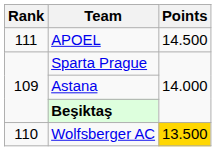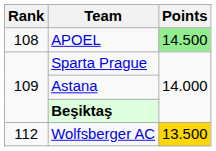APOEL | Rank: 111 -> 108
APOEL | Points: no background -> lightgreen background
Wolfsberger AC | Rank: 110 -> 112
